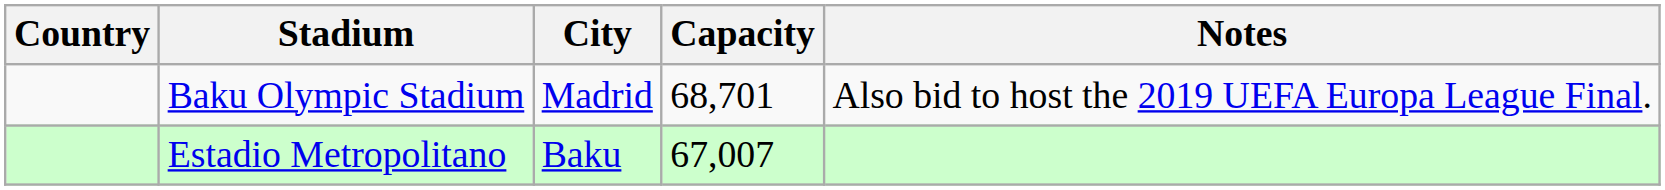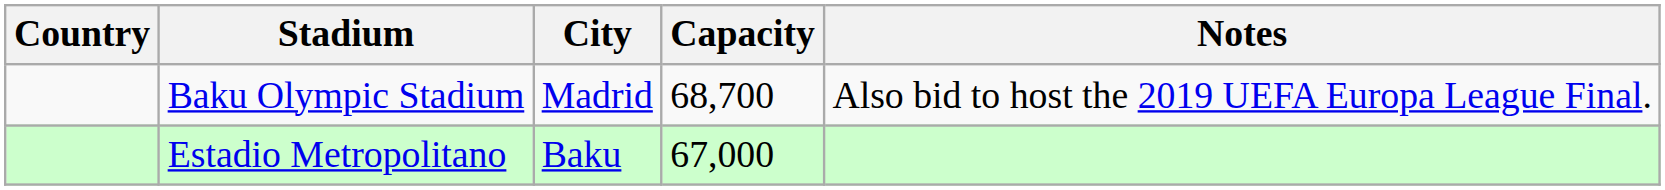Baku Olympic Stadium | Capacity: 68,701 -> 68,700
Estadio Metropolitano | Capacity: 67,007 -> 67,000
